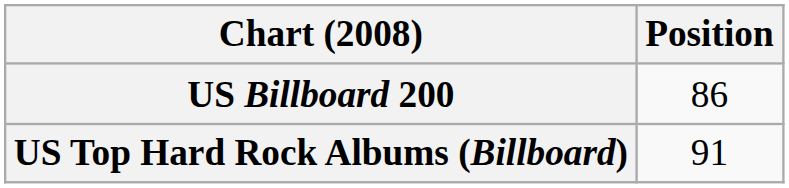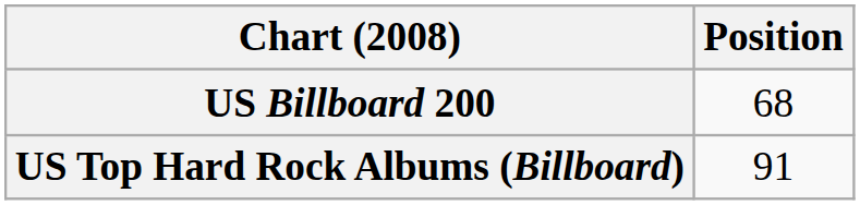US Billboard 200 | Position: 86 -> 68
